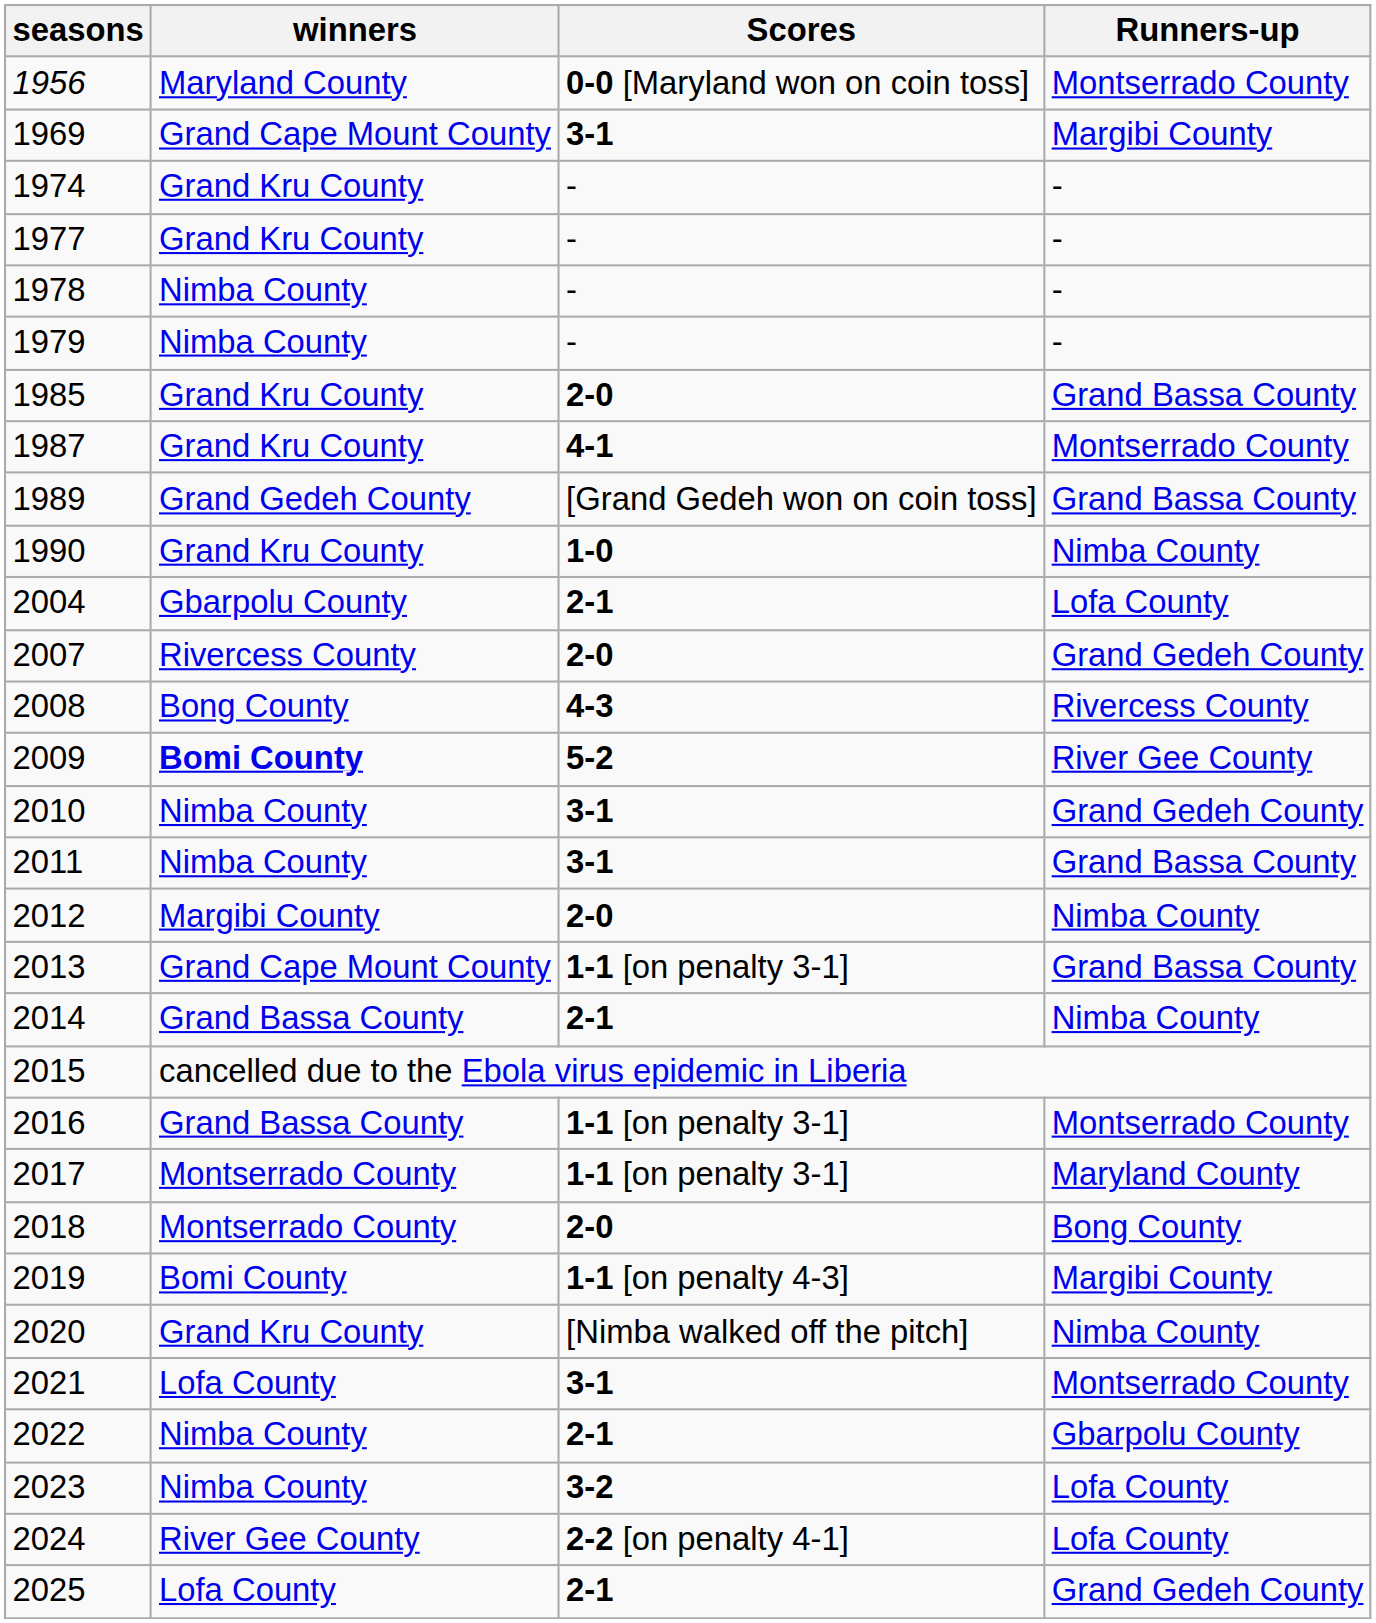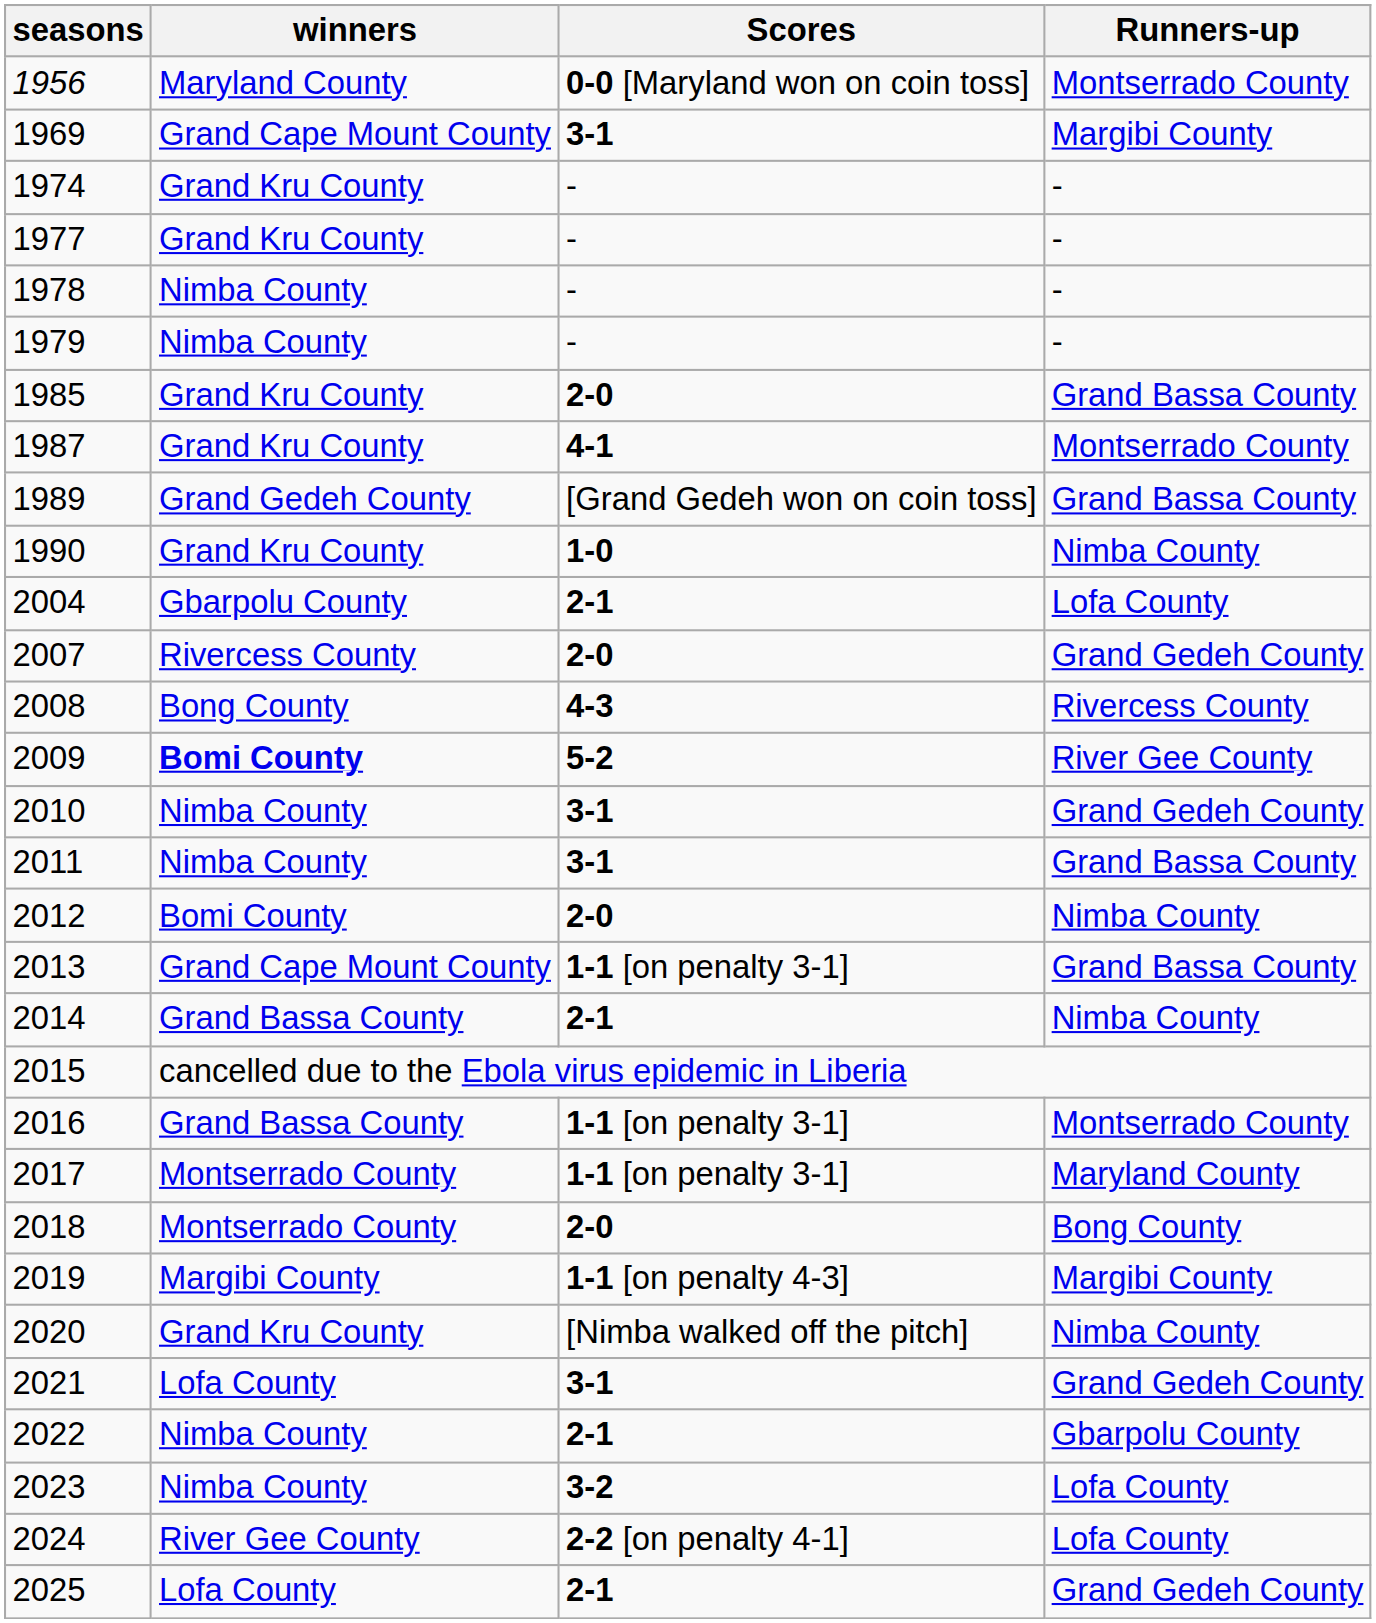2012 | winners: Margibi County -> Bomi County
2019 | winners: Bomi County -> Margibi County
2021 | Runners-up: Montserrado County -> Grand Gedeh County
